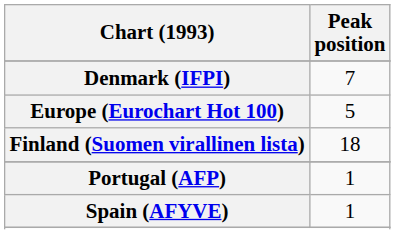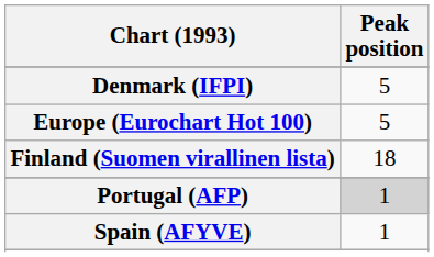Denmark (IFPI) | Peak position: 7 -> 5
Portugal (AFP) | Peak position: no background -> lightgrey background
